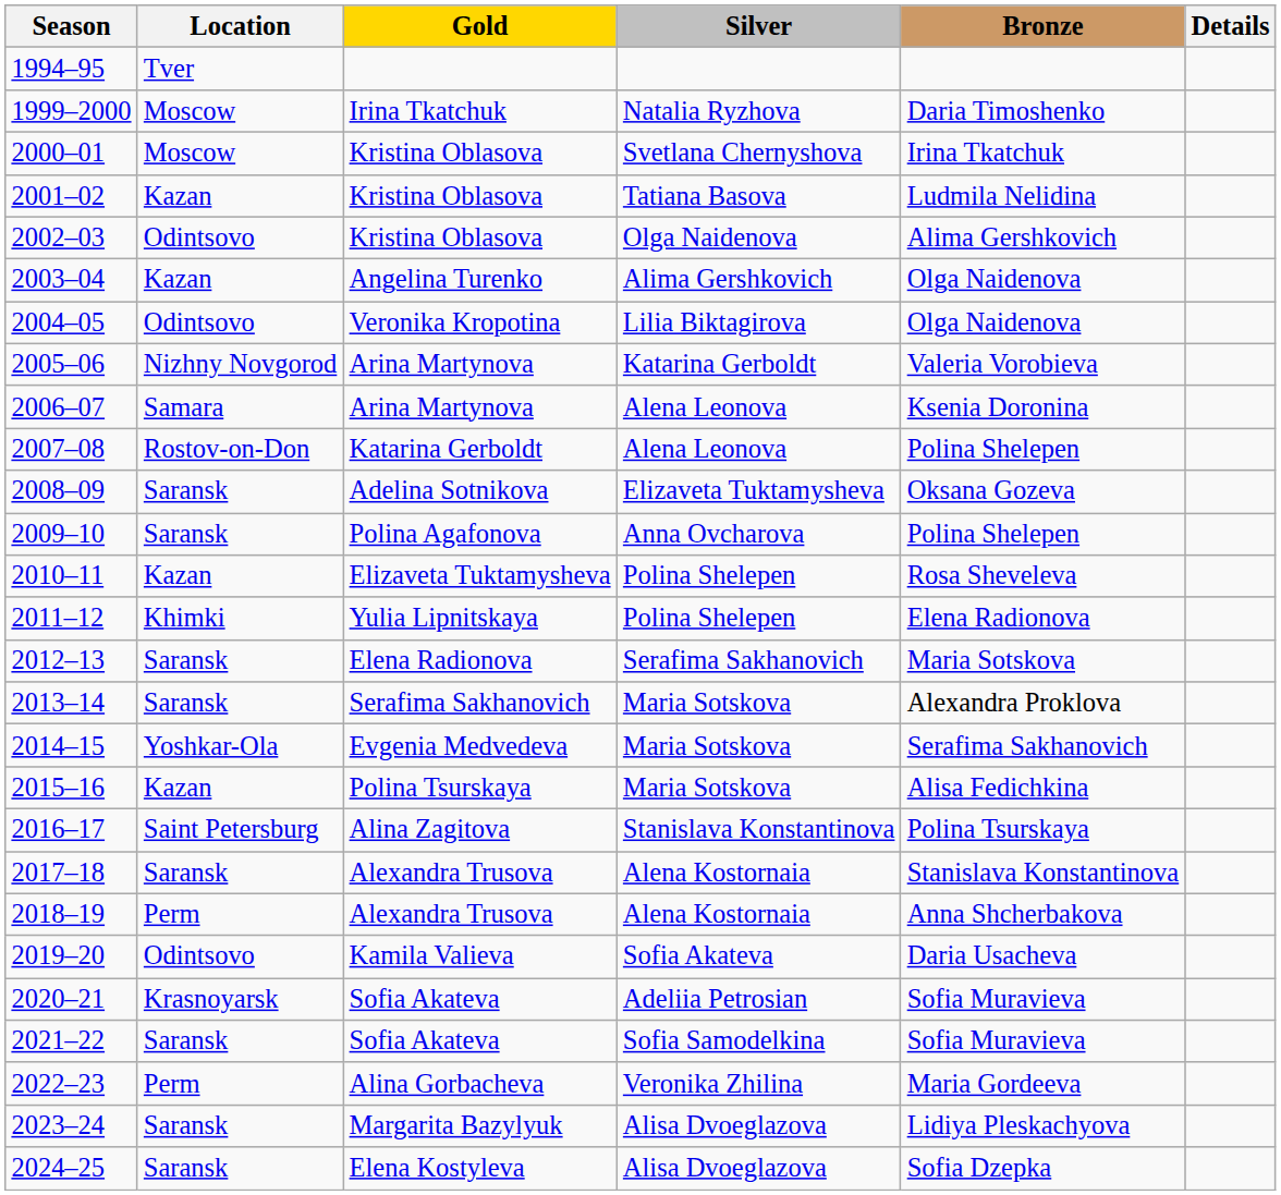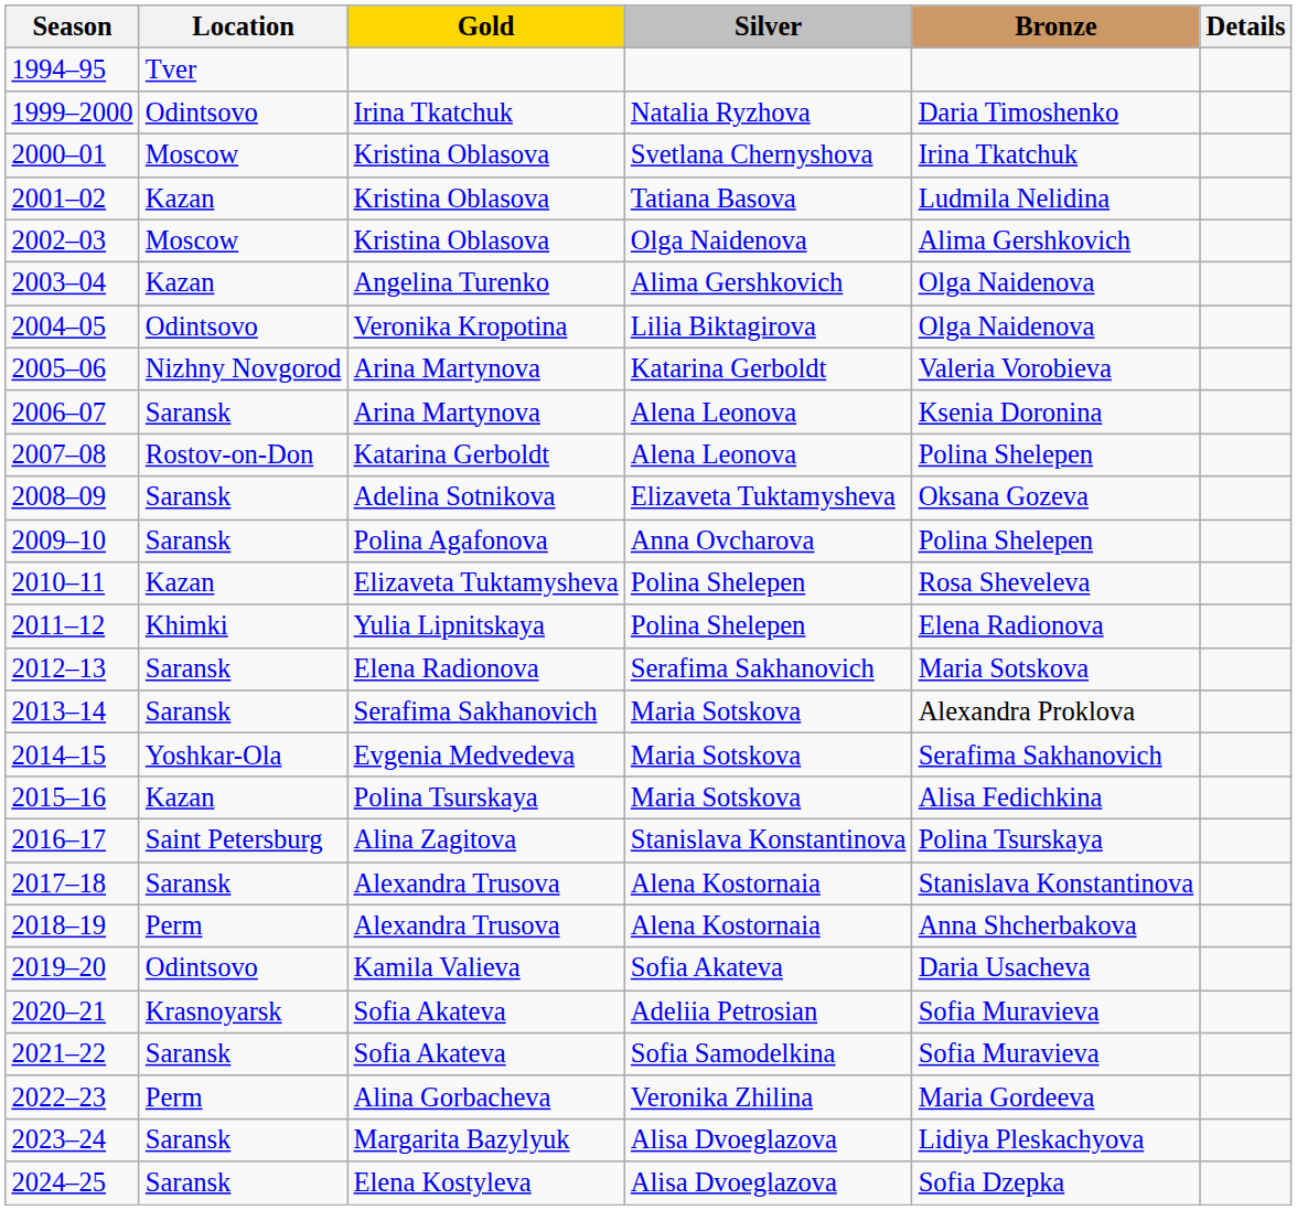1999–2000 | Location: Moscow -> Odintsovo
2002–03 | Location: Odintsovo -> Moscow
2006–07 | Location: Samara -> Saransk
